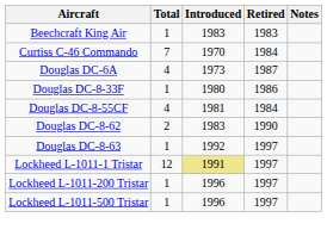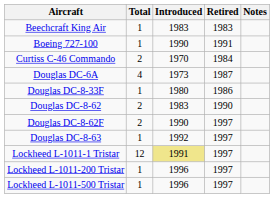+ row: Boeing 727-100 | 1 | 1990 | 1991
Curtiss C-46 Commando | Total: 7 -> 2
- row: Douglas DC-8-55CF | 4 | 1981 | 1984
+ row: Douglas DC-8-62F | 2 | 1990 | 1997
